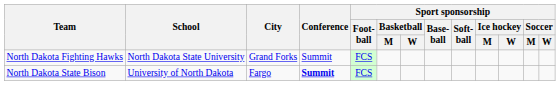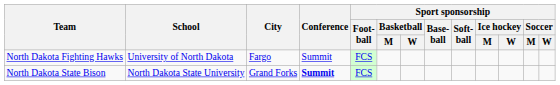North Dakota Fighting Hawks | School: North Dakota State University -> University of North Dakota
North Dakota Fighting Hawks | City: Grand Forks -> Fargo
North Dakota State Bison | School: University of North Dakota -> North Dakota State University
North Dakota State Bison | City: Fargo -> Grand Forks
